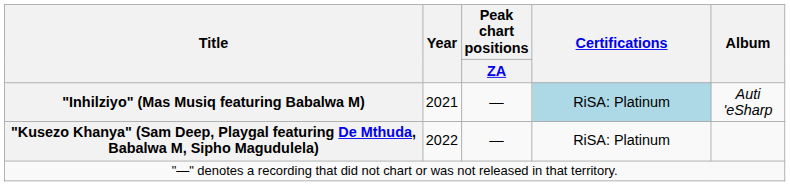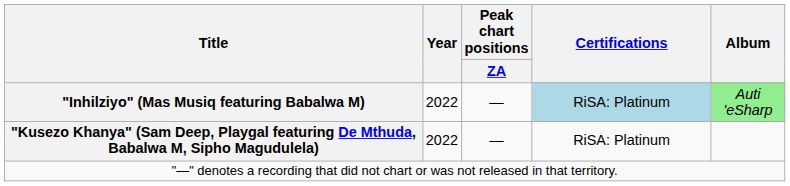"Inhilziyo" (Mas Musiq featuring Babalwa M) | Year: 2021 -> 2022
"Inhilziyo" (Mas Musiq featuring Babalwa M) | Album: no background -> lightgreen background
